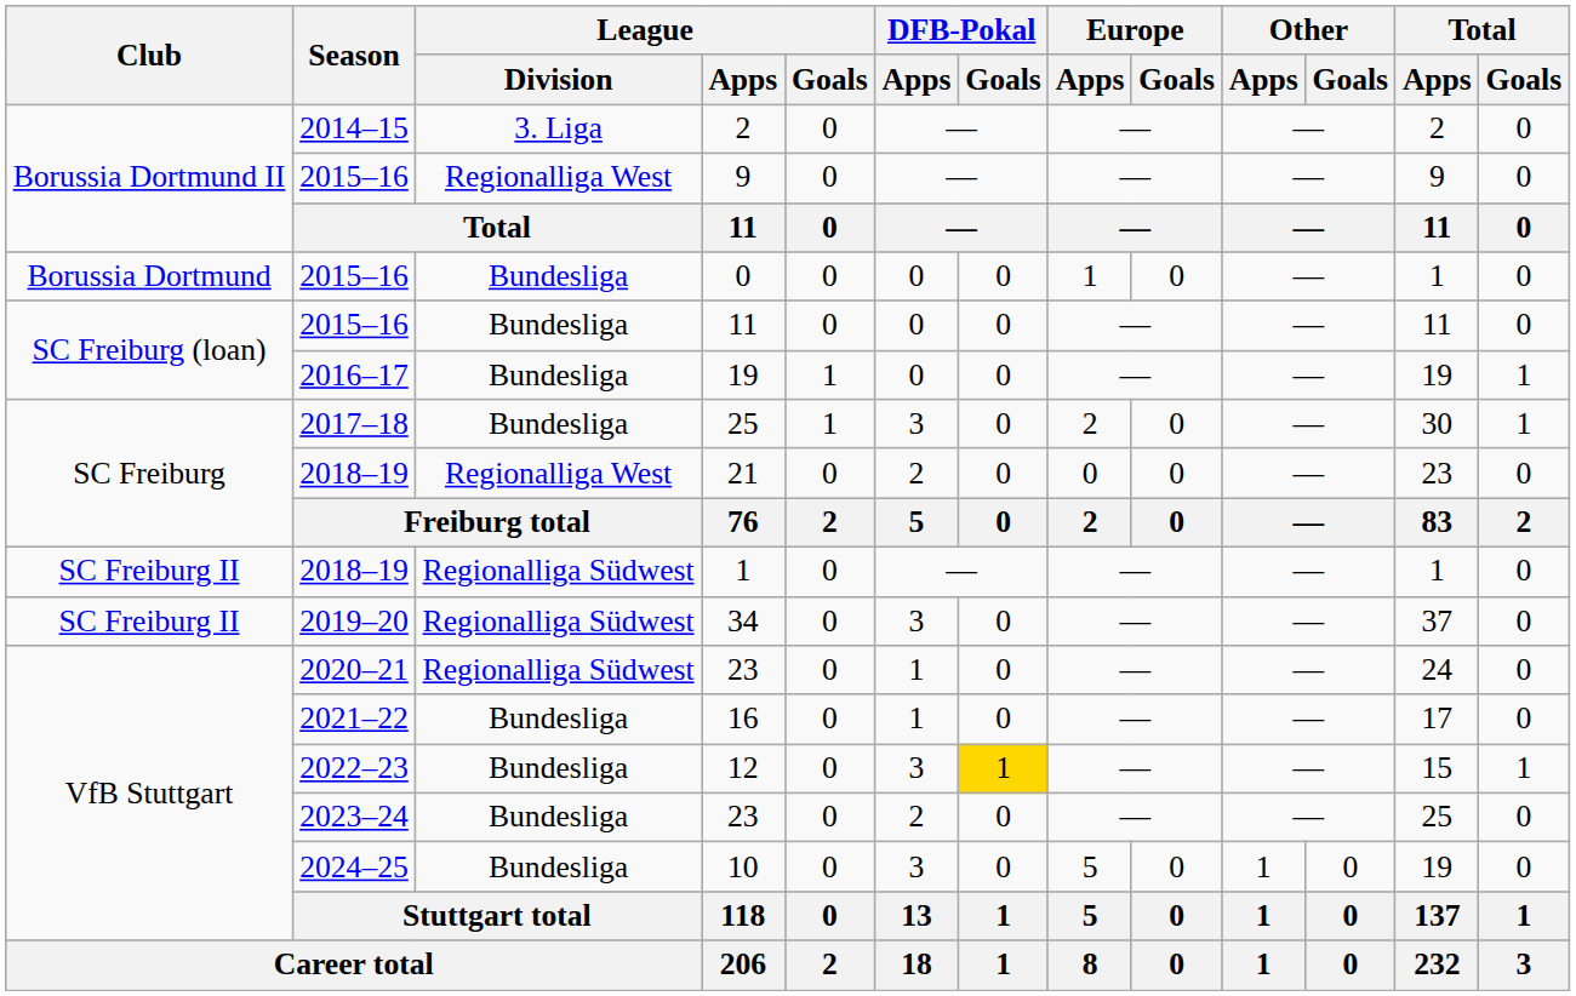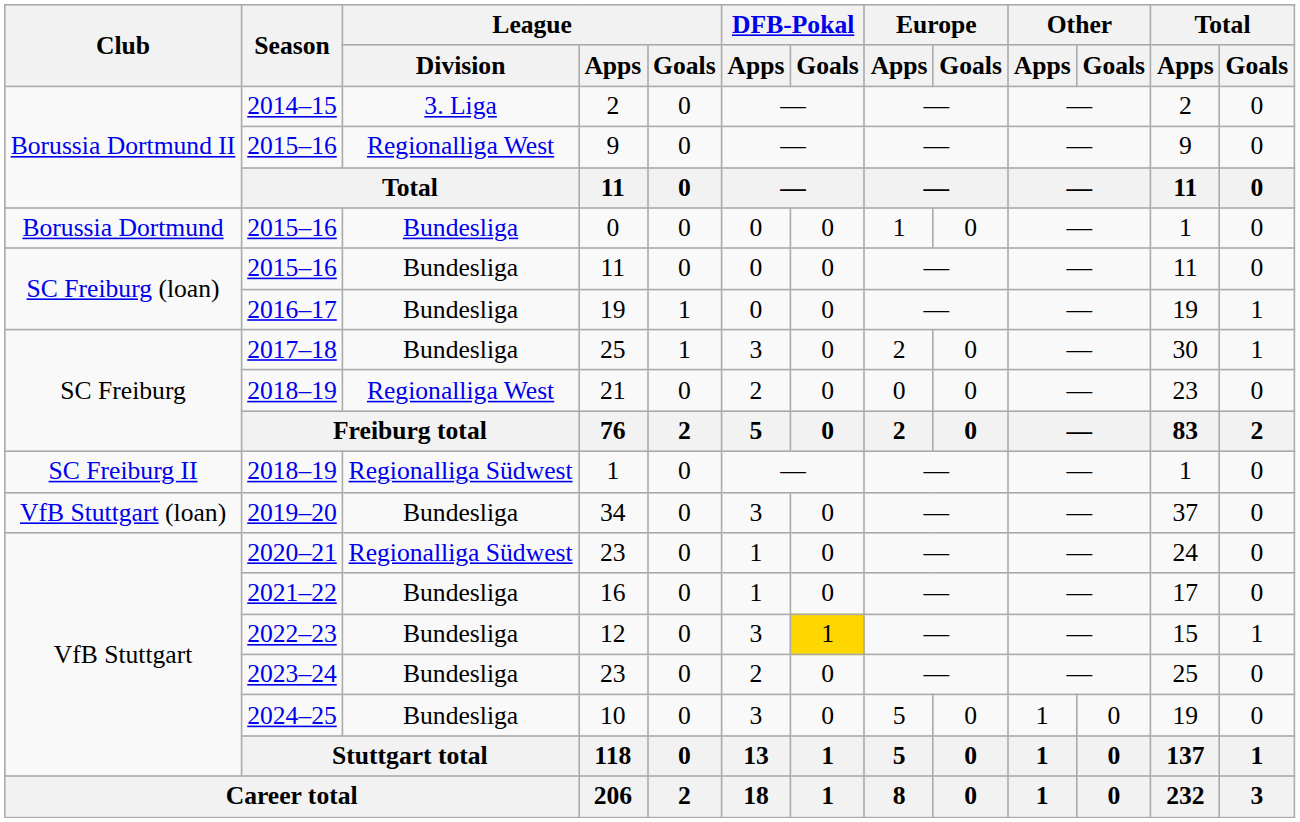34 | Club: SC Freiburg II -> VfB Stuttgart (loan)
34 | League / Division: Regionalliga Südwest -> Bundesliga
